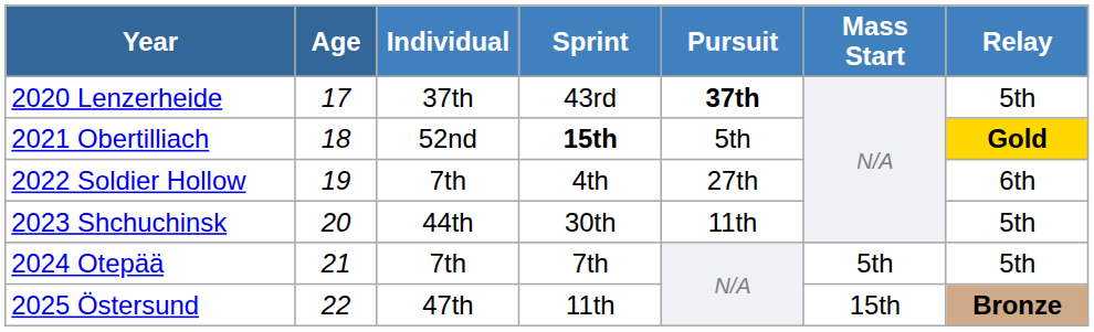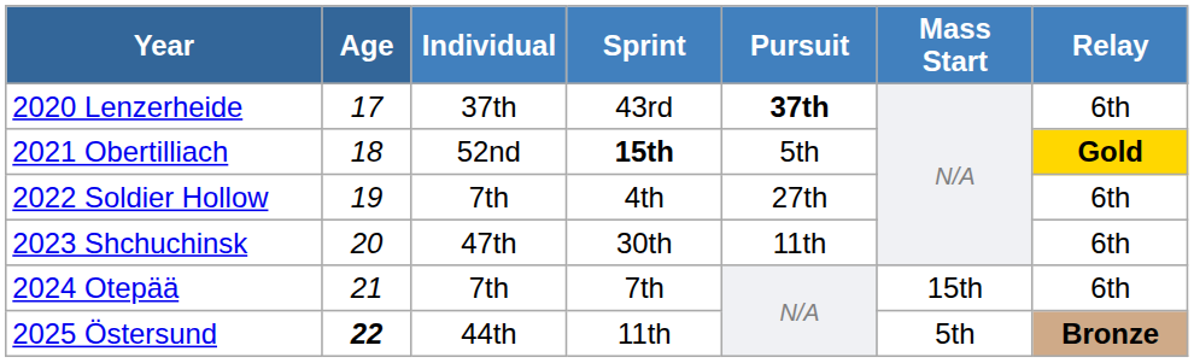2020 Lenzerheide | Relay: 5th -> 6th
2023 Shchuchinsk | Individual: 44th -> 47th
2023 Shchuchinsk | Relay: 5th -> 6th
2024 Otepää | Mass Start: 5th -> 15th
2024 Otepää | Relay: 5th -> 6th
2025 Östersund | Age: normal -> bold
2025 Östersund | Individual: 47th -> 44th
2025 Östersund | Mass Start: 15th -> 5th
